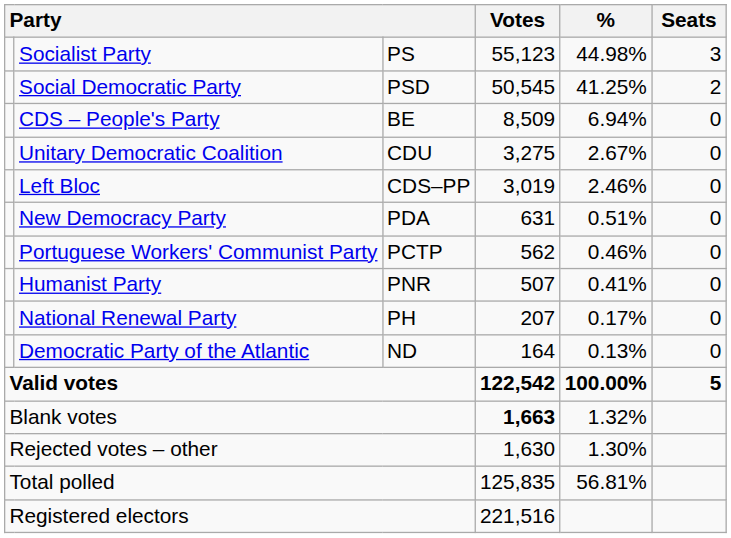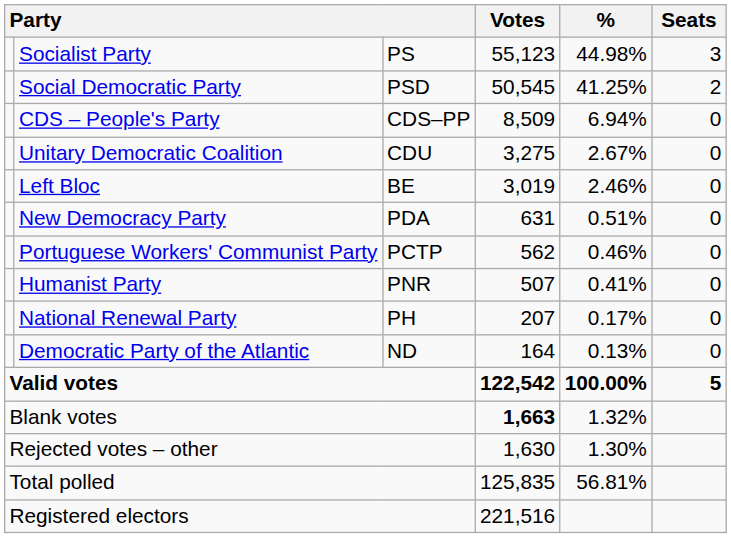CDS – People's Party | column 3: BE -> CDS–PP
Left Bloc | column 3: CDS–PP -> BE
